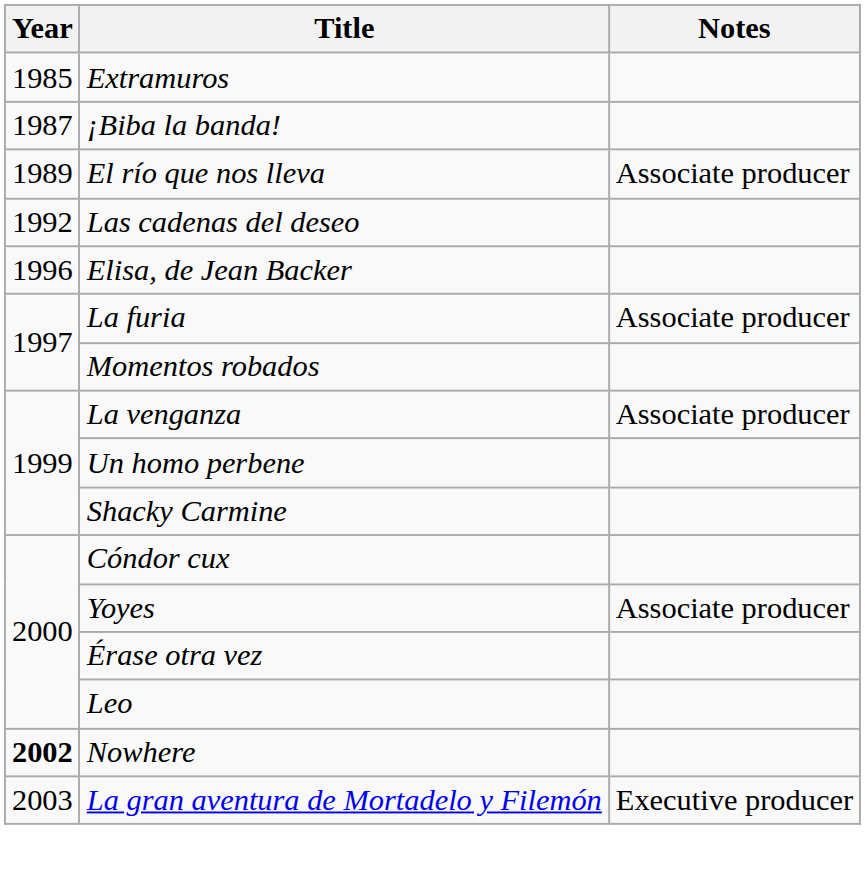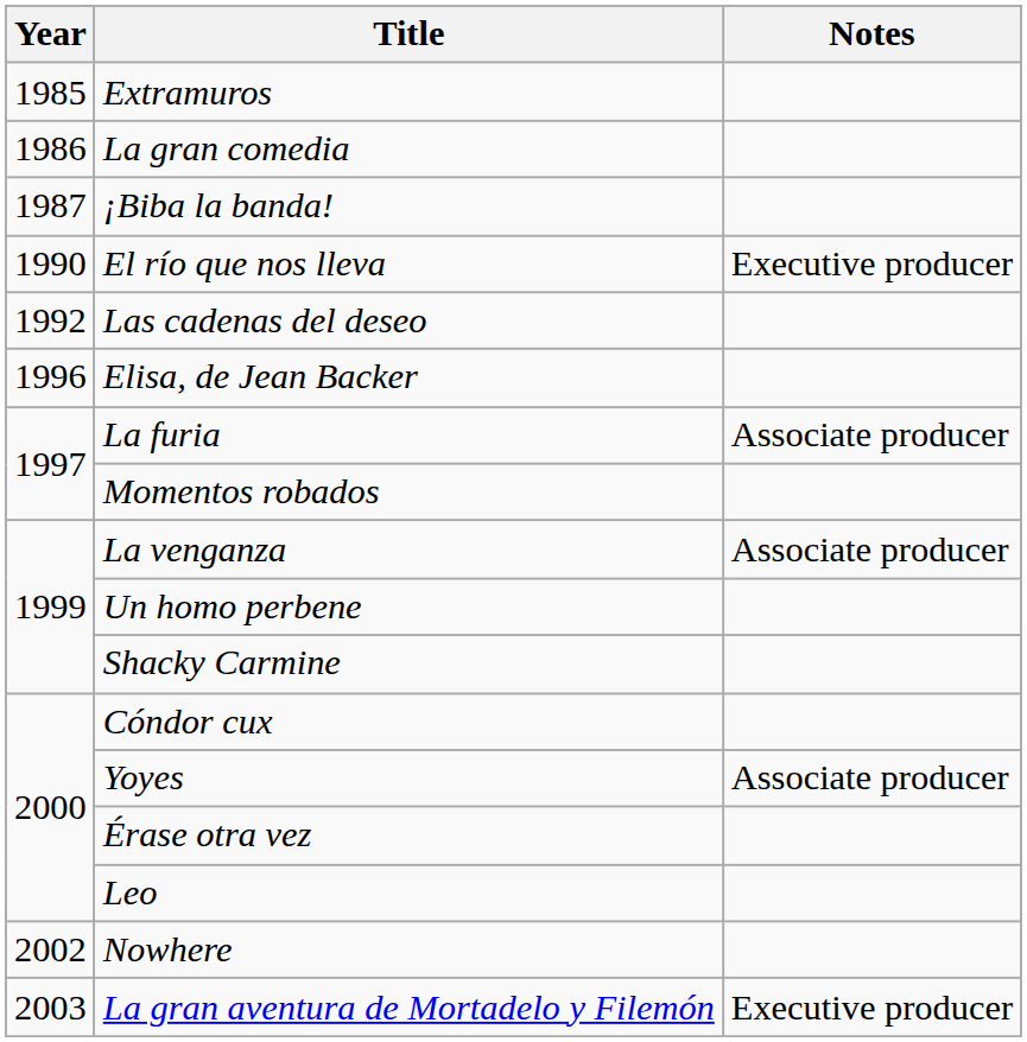+ row: 1986 | La gran comedia
El río que nos lleva | Year: 1989 -> 1990
El río que nos lleva | Notes: Associate producer -> Executive producer
Nowhere | Year: bold -> normal
